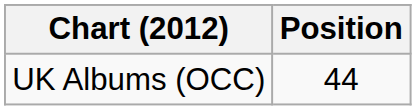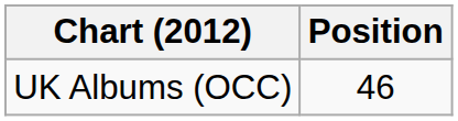UK Albums (OCC) | Position: 44 -> 46
